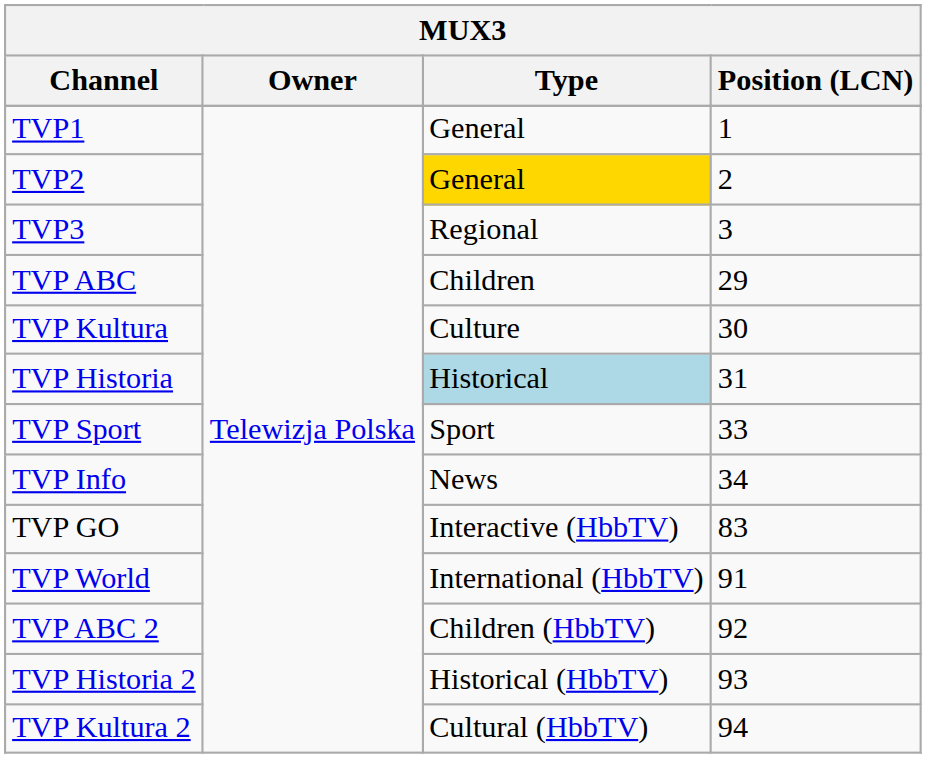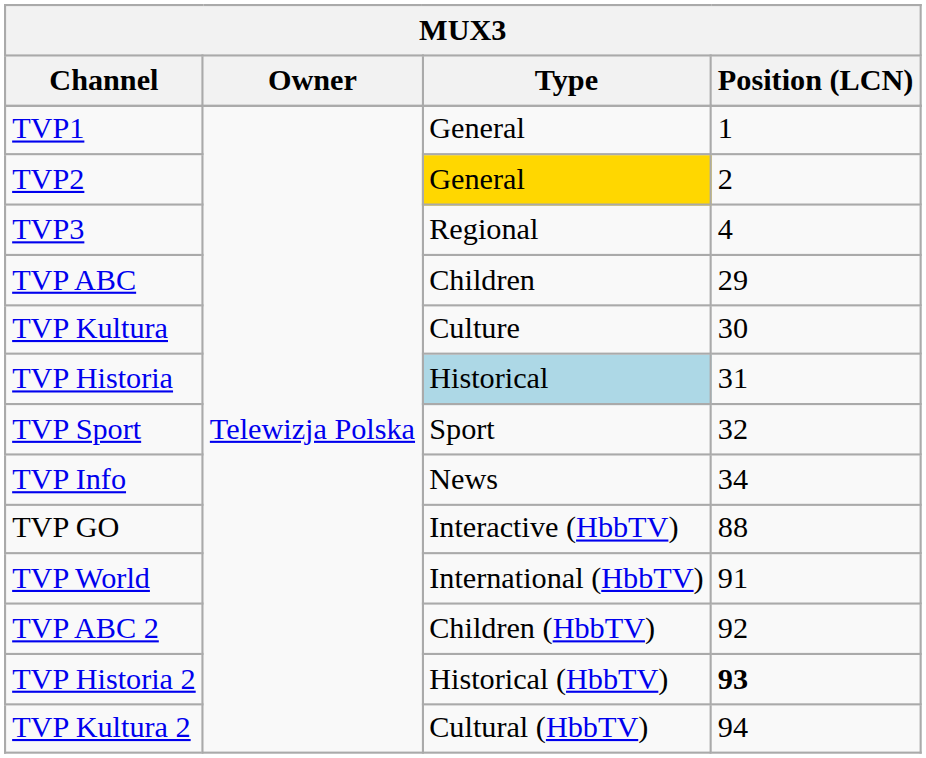TVP3 | Position (LCN): 3 -> 4
TVP Sport | Position (LCN): 33 -> 32
TVP GO | Position (LCN): 83 -> 88
TVP Historia 2 | Position (LCN): normal -> bold
